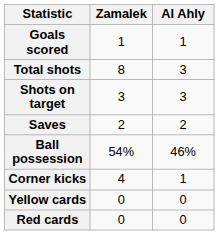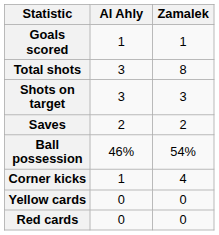columns swapped: Zamalek <-> Al Ahly
